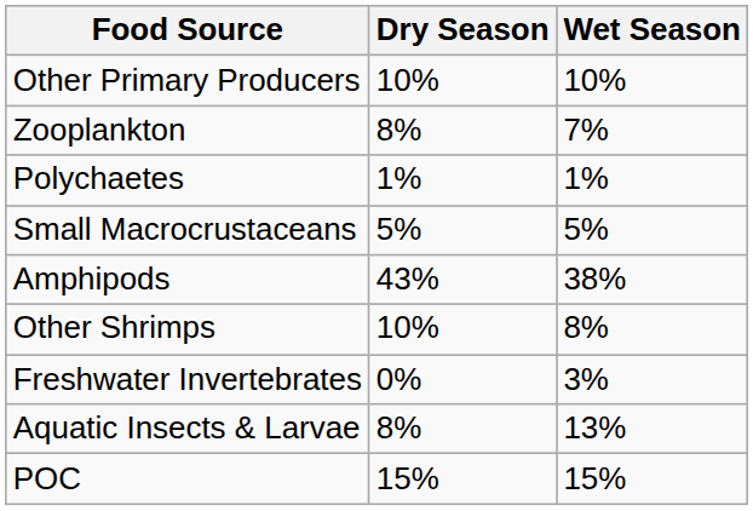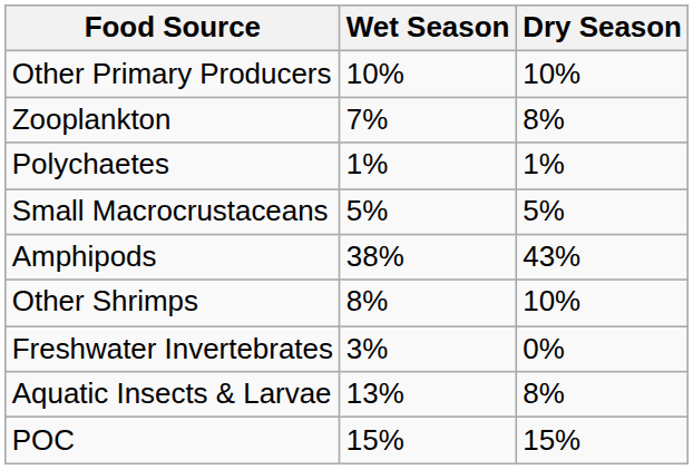columns swapped: Dry Season <-> Wet Season
